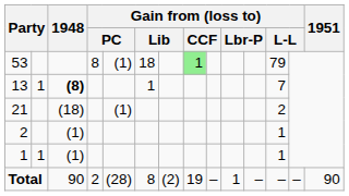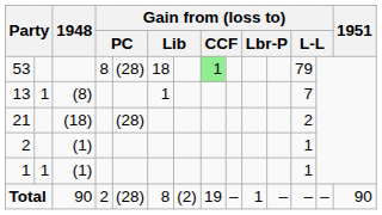53 | column 5: (1) -> (28)
13 | 1948: bold -> normal
21 | column 5: (1) -> (28)
